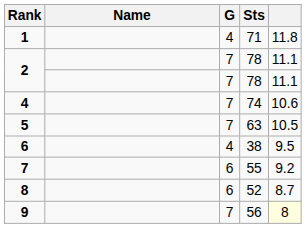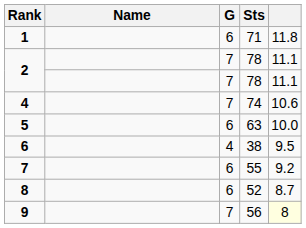1 | G: 4 -> 6
5 | G: 7 -> 6
5 | column 5: 10.5 -> 10.0
